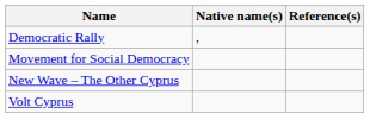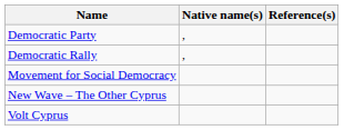+ row: Democratic Party | ,
